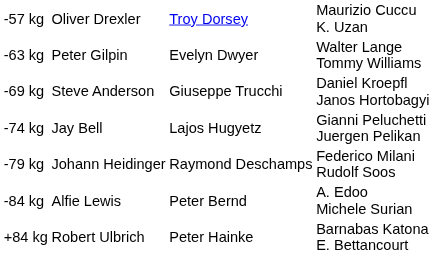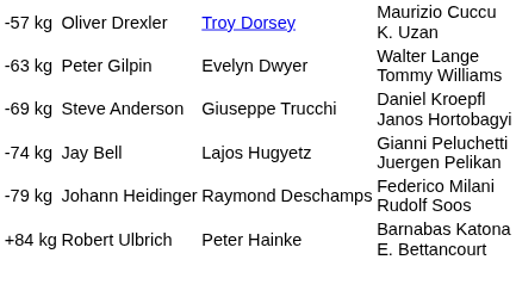- row: -84 kg | Alfie Lewis | Peter Bernd | A. Edoo Michele Surian
